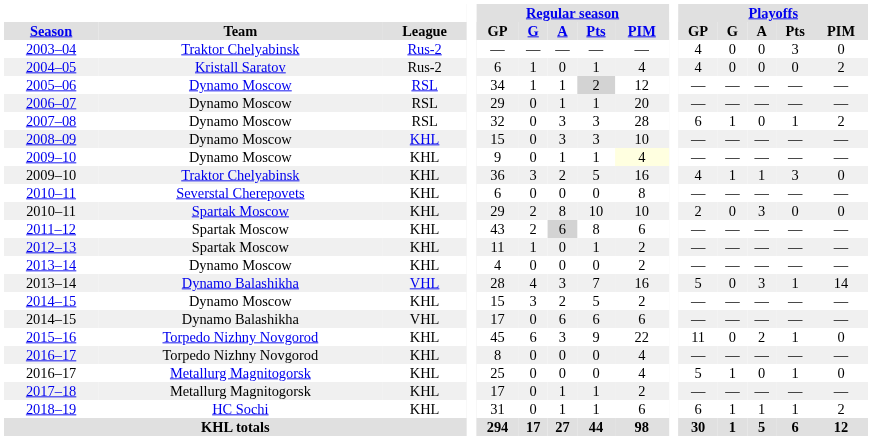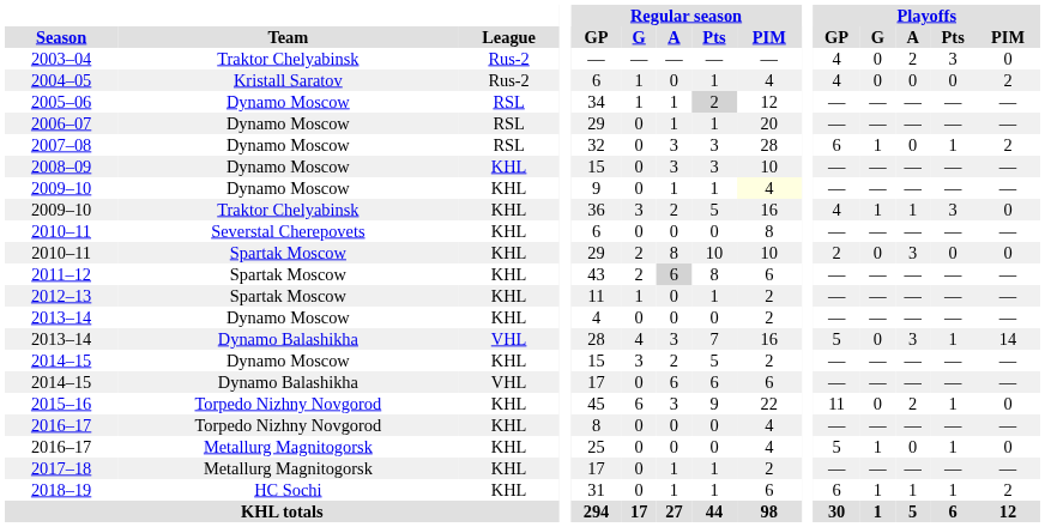2003–04 | Playoffs / A: 0 -> 2
